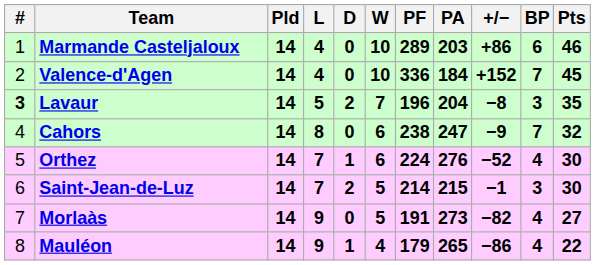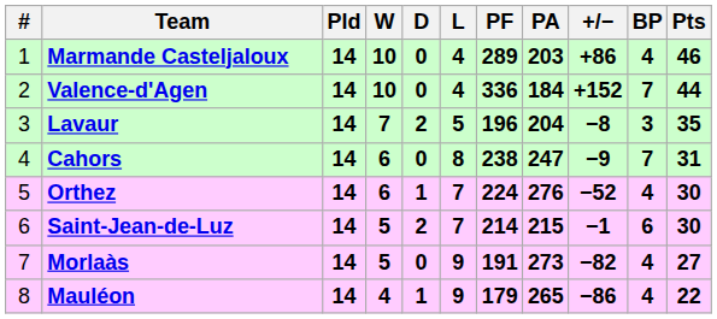columns swapped: W <-> L
Marmande Casteljaloux | BP: 6 -> 4
Valence-d'Agen | Pts: 45 -> 44
Lavaur | #: bold -> normal
Cahors | Pts: 32 -> 31
Saint-Jean-de-Luz | BP: 3 -> 6
